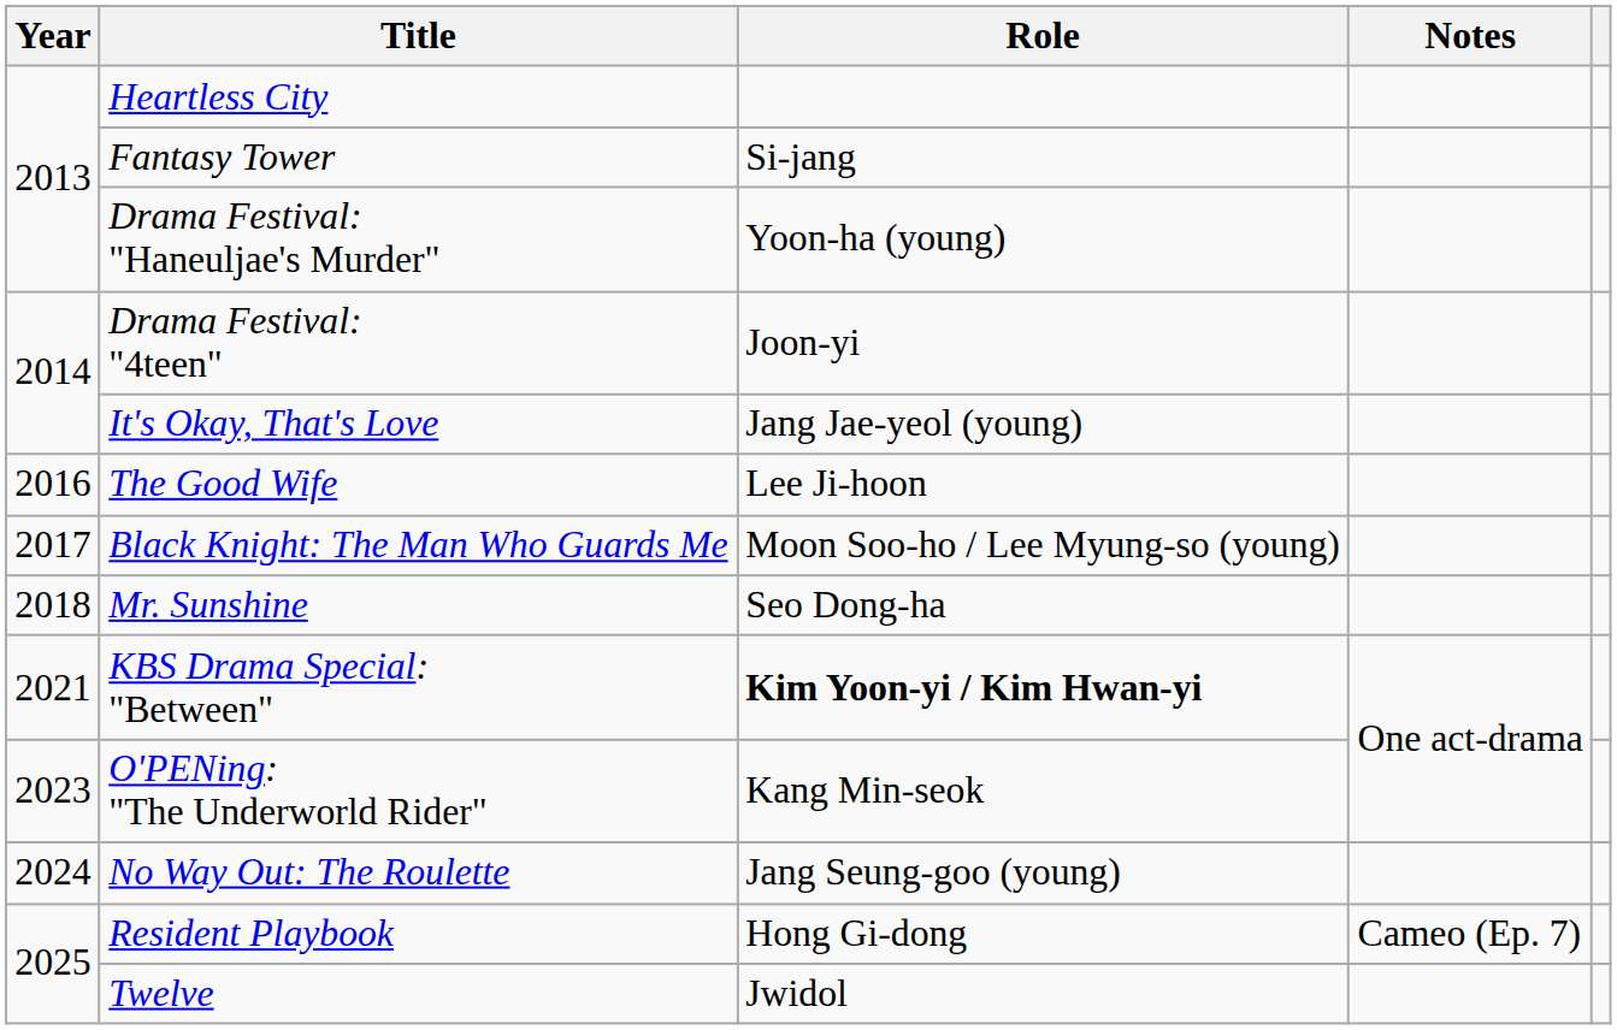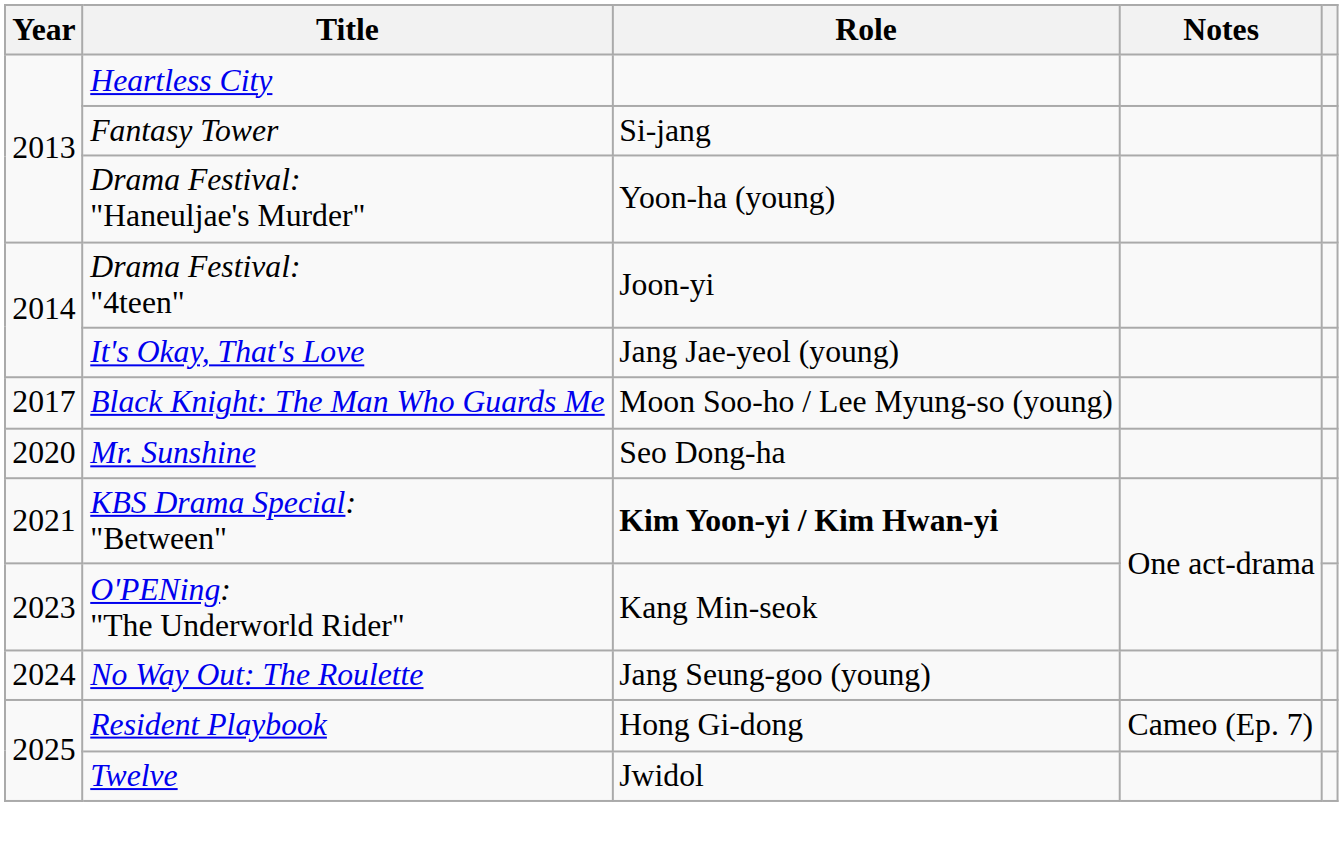- row: 2016 | The Good Wife | Lee Ji-hoon
Mr. Sunshine | Year: 2018 -> 2020
